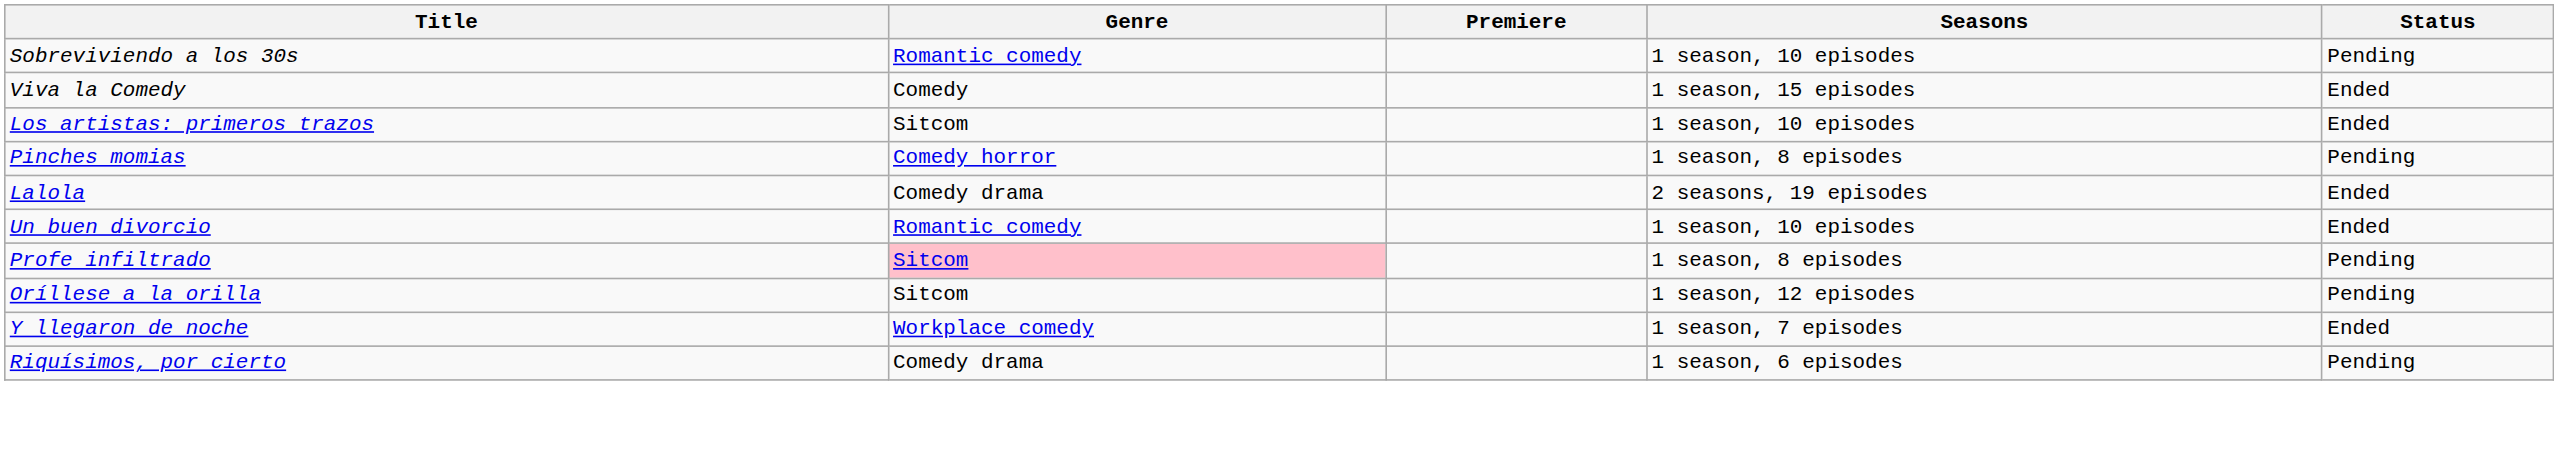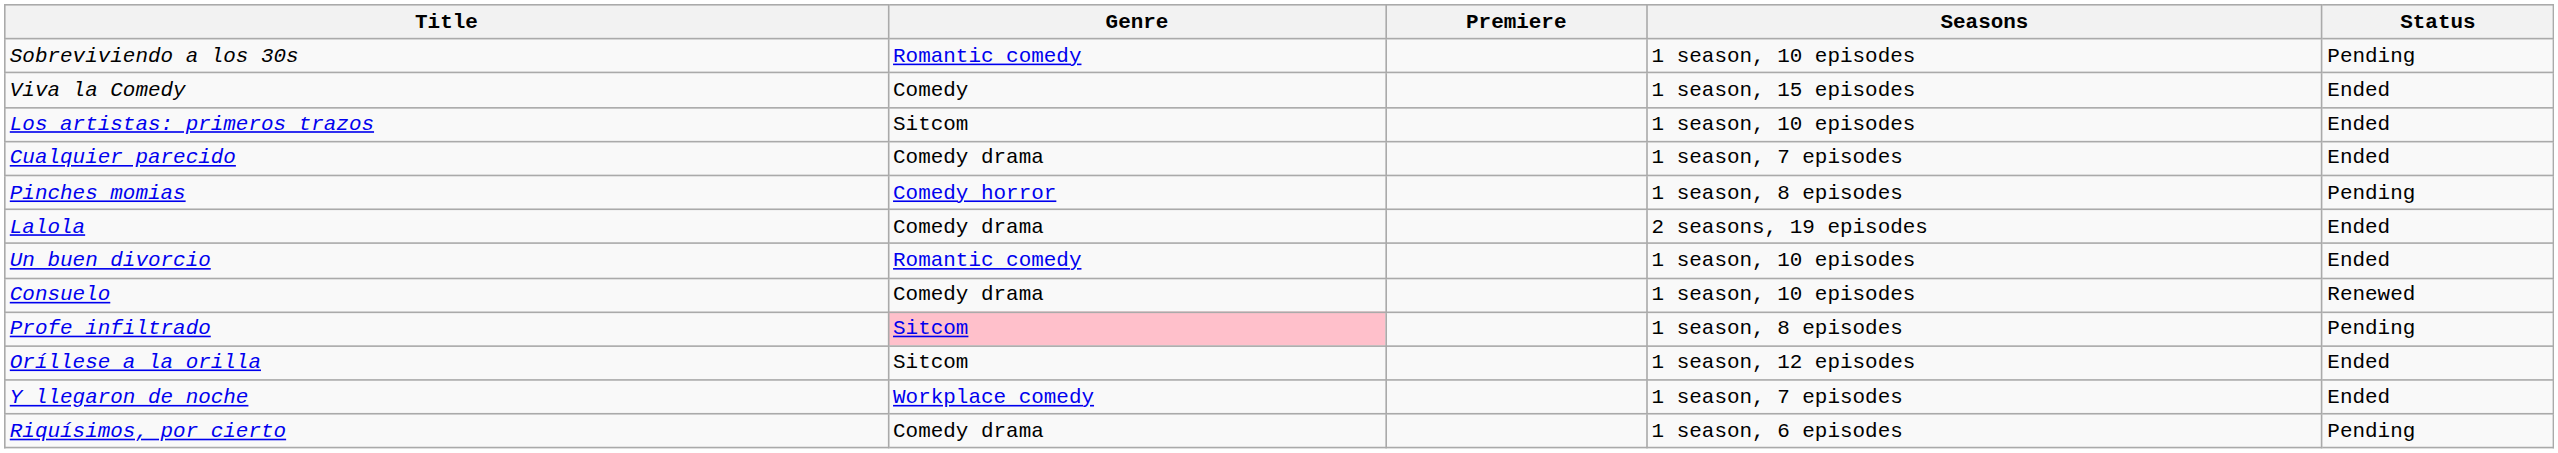+ row: Cualquier parecido | Comedy drama | 1 season, 7 episodes | Ended
+ row: Consuelo | Comedy drama | 1 season, 10 episodes | Renewed
Oríllese a la orilla | Status: Pending -> Ended
